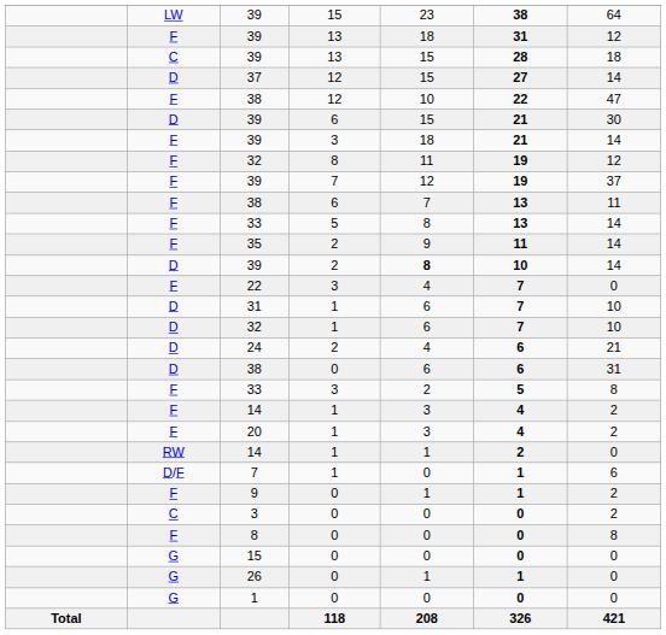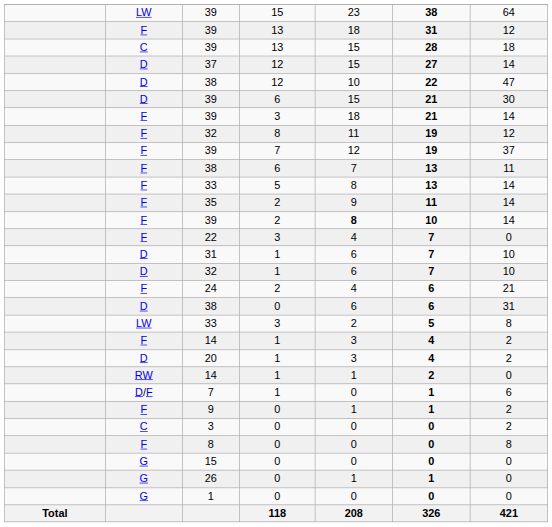38 / 12 | column 2: F -> D
39 / 2 | column 2: D -> F
24 | column 2: D -> F
33 / 3 | column 2: F -> LW
20 | column 2: F -> D
